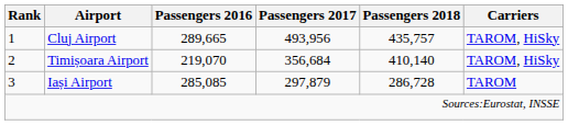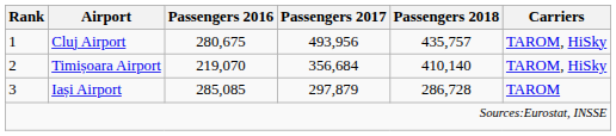Cluj Airport | Passengers 2016: 289,665 -> 280,675
